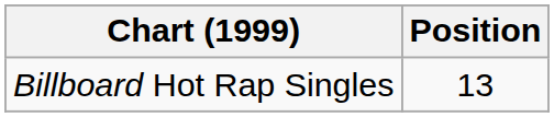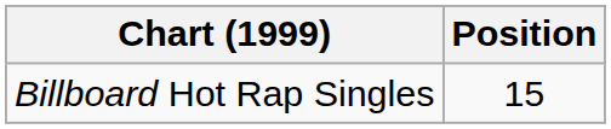Billboard Hot Rap Singles | Position: 13 -> 15
